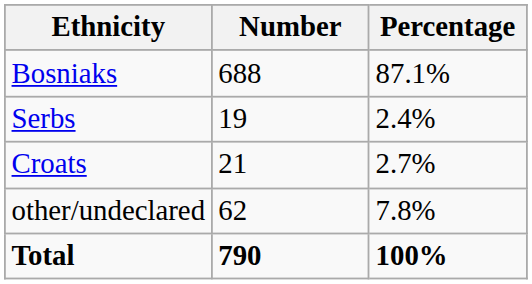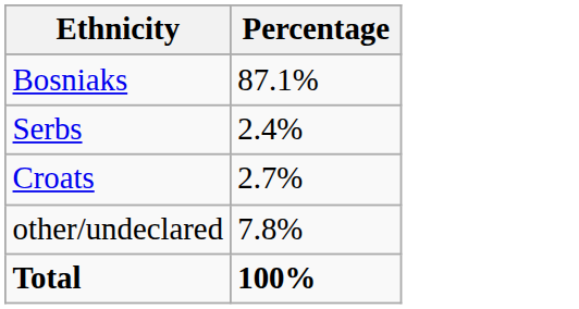- column: Number | 688 | 19 | 21 | 62 | 790
